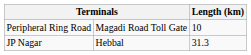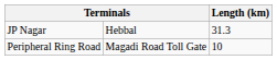rows swapped: JP Nagar <-> Peripheral Ring Road
